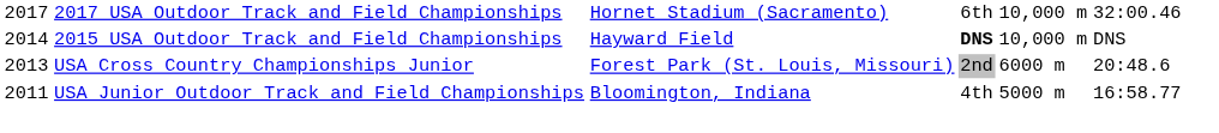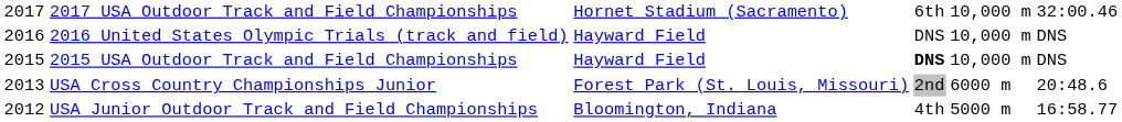+ row: 2016 | 2016 United States Olympic Trials (track and field) | Hayward Field | DNS | 10,000 m | DNS
2015 USA Outdoor Track and Field Championships | column 1: 2014 -> 2015
USA Junior Outdoor Track and Field Championships | column 1: 2011 -> 2012
